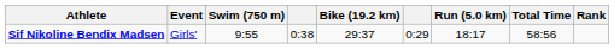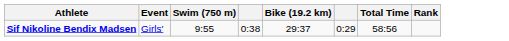- column: Run (5.0 km) | 18:17
